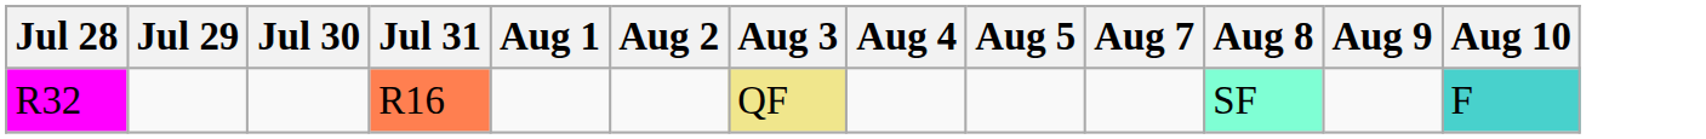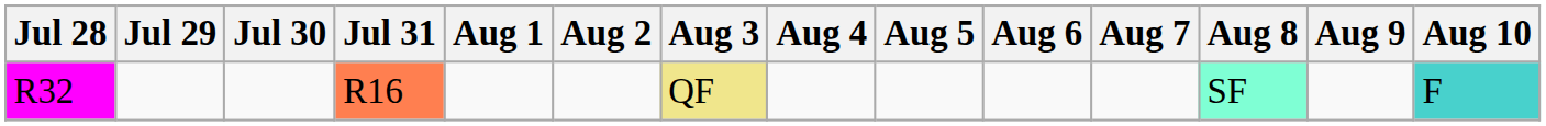+ column: Aug 6
